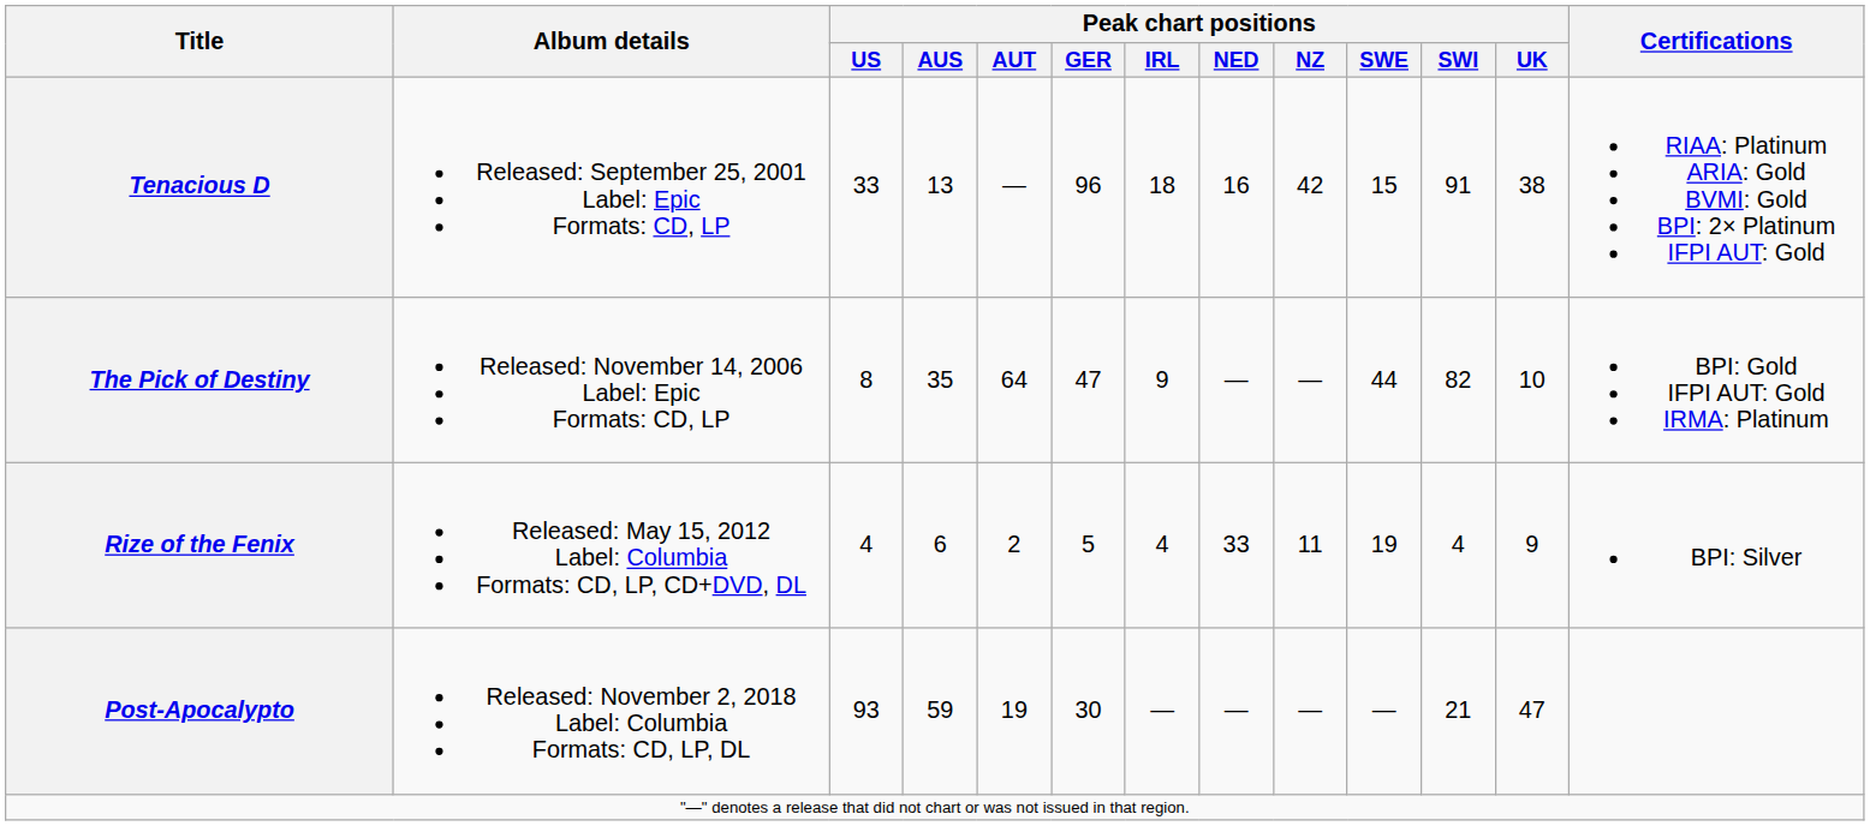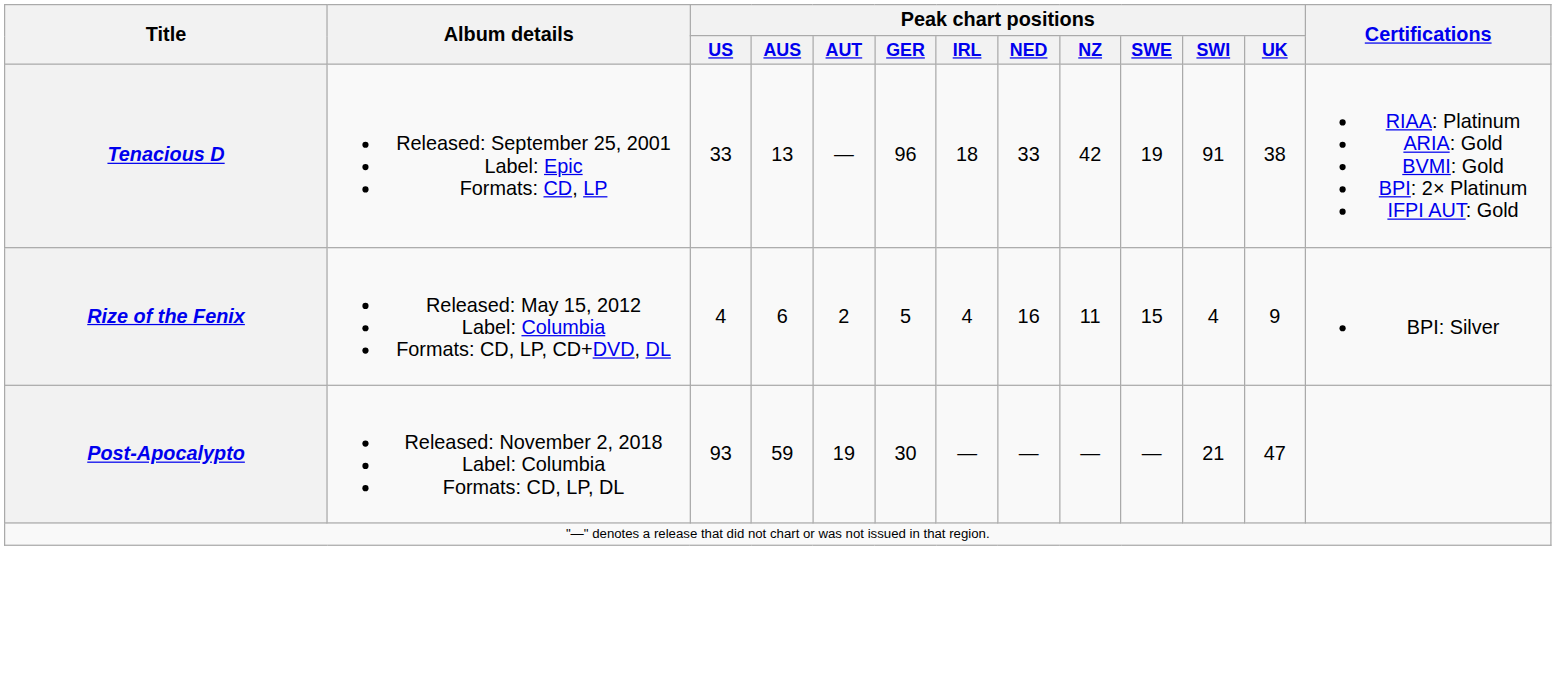Tenacious D | Peak chart positions / NED: 16 -> 33
Tenacious D | Peak chart positions / SWE: 15 -> 19
- row: The Pick of Destiny | Released: November 14, 2006 Label: Epic Formats: CD, LP | 8 | 35 | 64 | 47 | 9 | — | — | 44 | 82 | 10 | BPI: Gold IFPI AUT: Gold IRMA: Platinum
Rize of the Fenix | Peak chart positions / NED: 33 -> 16
Rize of the Fenix | Peak chart positions / SWE: 19 -> 15
